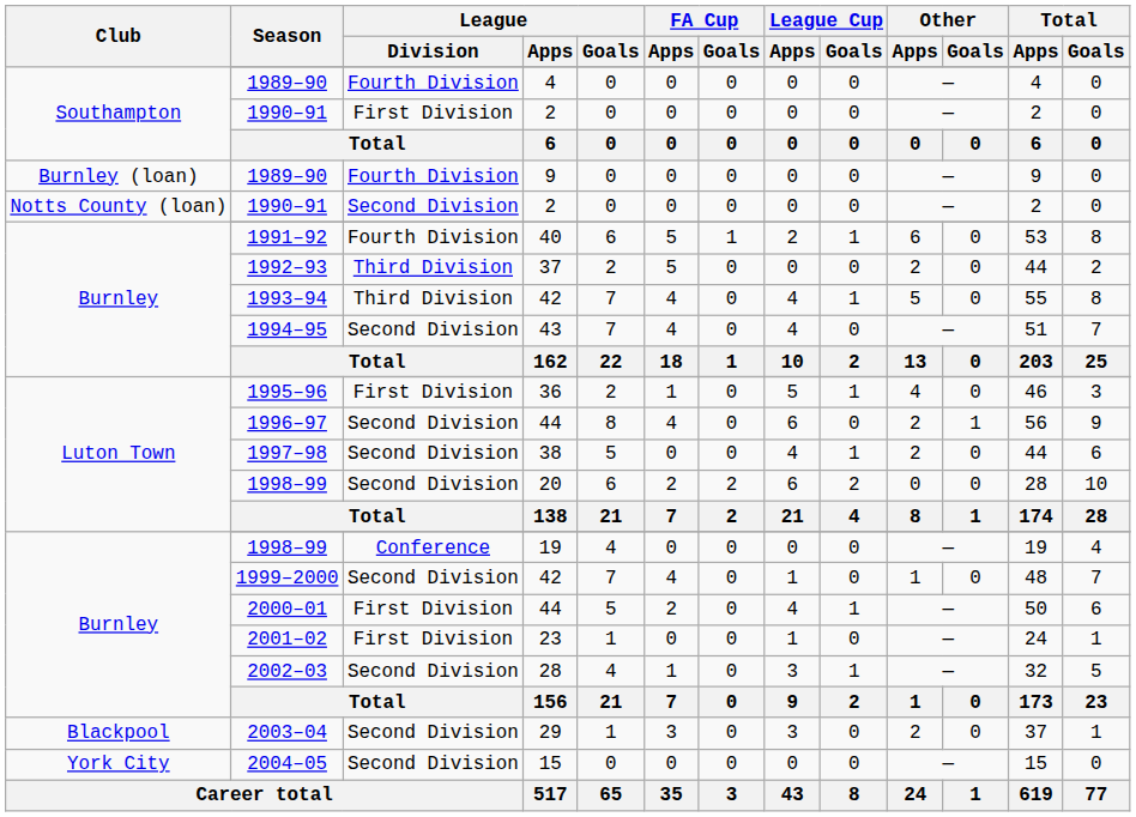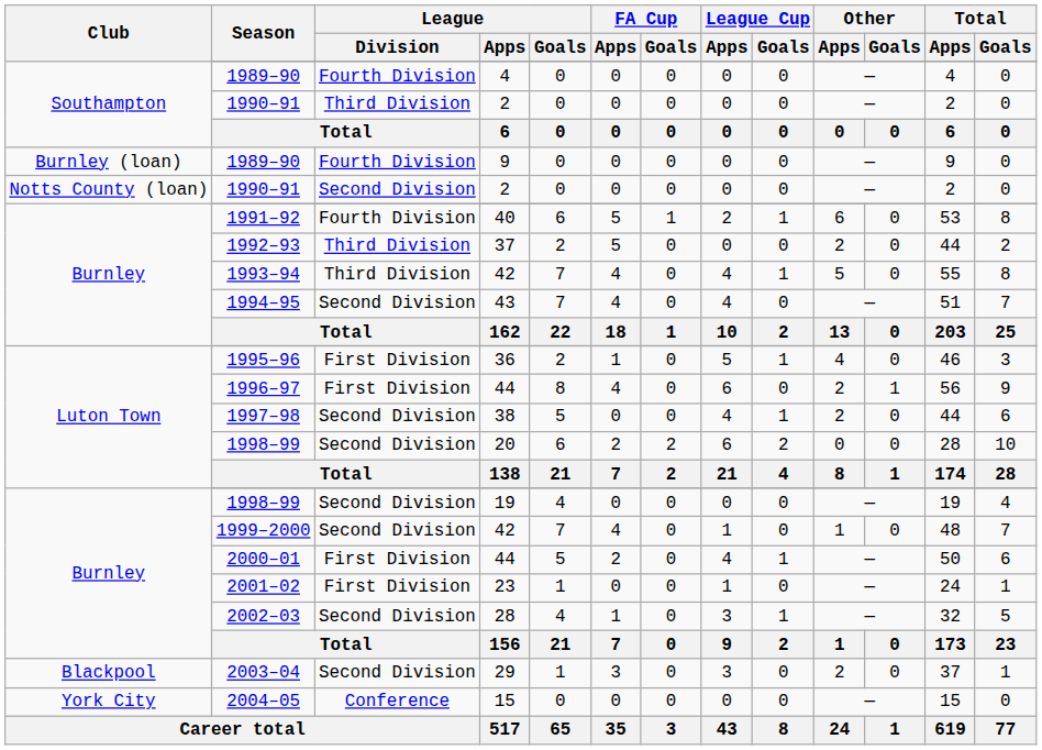Southampton / 1990–91 | League / Division: First Division -> Third Division
1996–97 | League / Division: Second Division -> First Division
Burnley / 1998–99 | League / Division: Conference -> Second Division
2004–05 | League / Division: Second Division -> Conference
